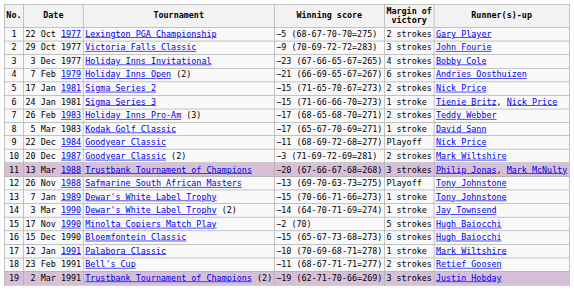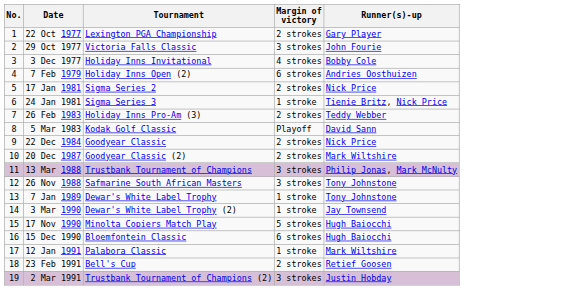- column: Winning score | −5 (68-67-70-70=275) | −9 (70-69-72-72=283) | −23 (67-66-65-67=265) | −21 (66-69-65-67=267) | −15 (71-65-70-67=273) | −15 (71-66-66-70=273) | −17 (68-65-68-70=271) | −17 (65-67-70-69=271) | −11 (68-69-72-68=277) | −3 (71-69-72-69=281) | −20 (67-66-67-68=268) | −13 (69-70-63-73=275) | −15 (70-66-71-66=273) | −14 (64-70-71-69=274) | −2 (70) | −15 (65-67-73-68=273) | −10 (70-69-68-71=278) | −11 (68-67-71-71=277) | −19 (62-71-70-66=269)
5 Mar 1983 | Margin of victory: 1 stroke -> Playoff
22 Dec 1984 | Margin of victory: Playoff -> 2 strokes
26 Nov 1988 | Margin of victory: Playoff -> 3 strokes
